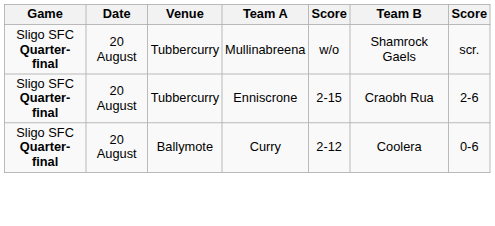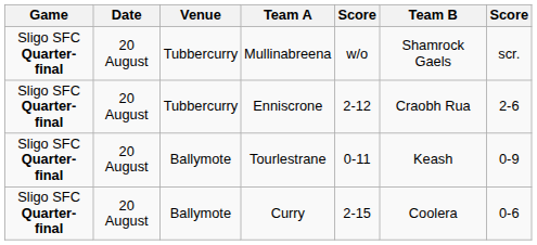Enniscrone | column 5: 2-15 -> 2-12
+ row: Sligo SFC Quarter-final | 20 August | Ballymote | Tourlestrane | 0-11 | Keash | 0-9
Curry | column 5: 2-12 -> 2-15
